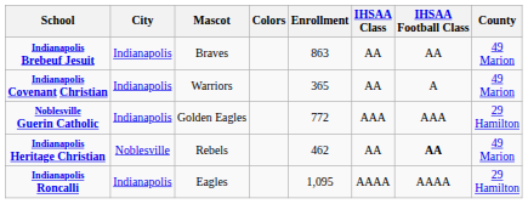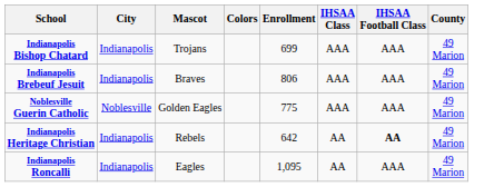+ row: Indianapolis Bishop Chatard | Indianapolis | Trojans | 699 | AAA | AAA | 49 Marion
Indianapolis Brebeuf Jesuit | Enrollment: 863 -> 806
Indianapolis Brebeuf Jesuit | IHSAA Class: AA -> AAA
Indianapolis Brebeuf Jesuit | IHSAA Football Class: AA -> AAA
- row: Indianapolis Covenant Christian | Indianapolis | Warriors | 365 | AA | A | 49 Marion
Noblesville Guerin Catholic | City: Indianapolis -> Noblesville
Noblesville Guerin Catholic | Enrollment: 772 -> 775
Noblesville Guerin Catholic | County: 29 Hamilton -> 49 Marion
Indianapolis Heritage Christian | City: Noblesville -> Indianapolis
Indianapolis Heritage Christian | Enrollment: 462 -> 642
Indianapolis Roncalli | IHSAA Class: AAAA -> AA
Indianapolis Roncalli | IHSAA Football Class: AAAA -> AAA
Indianapolis Roncalli | County: 29 Hamilton -> 49 Marion
